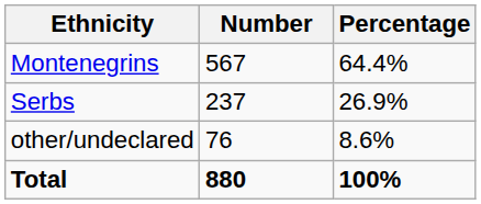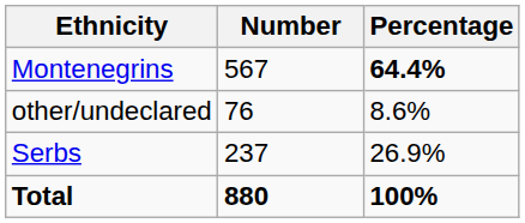Montenegrins | Percentage: normal -> bold
rows swapped: Serbs <-> other/undeclared
